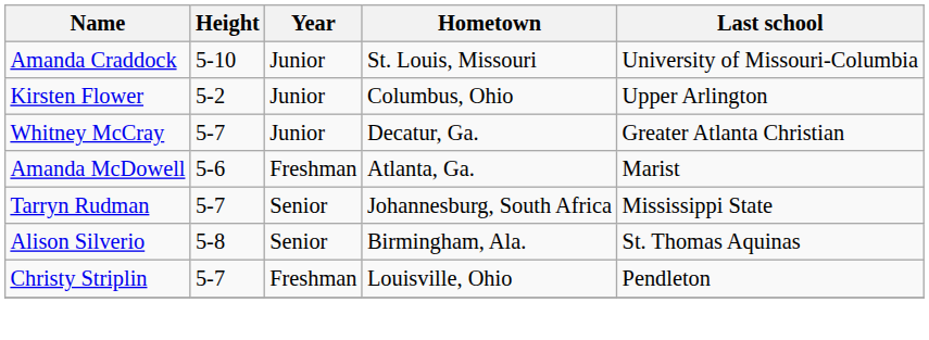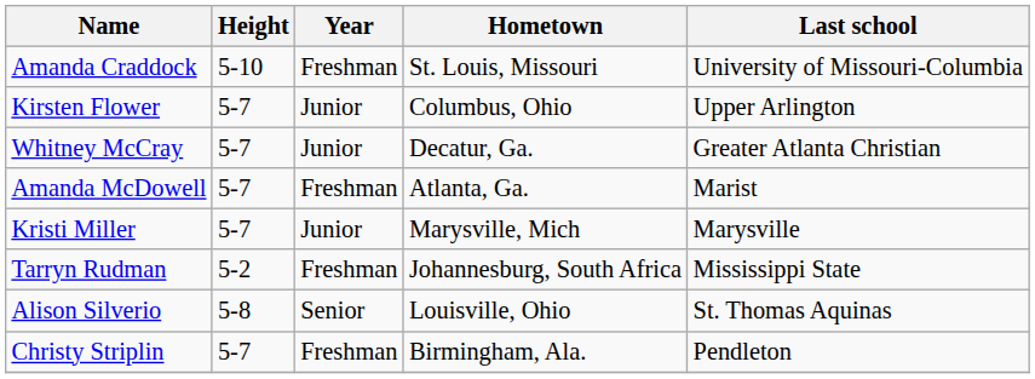Amanda Craddock | Year: Junior -> Freshman
Kirsten Flower | Height: 5-2 -> 5-7
Amanda McDowell | Height: 5-6 -> 5-7
+ row: Kristi Miller | 5-7 | Junior | Marysville, Mich | Marysville
Tarryn Rudman | Height: 5-7 -> 5-2
Tarryn Rudman | Year: Senior -> Freshman
Alison Silverio | Hometown: Birmingham, Ala. -> Louisville, Ohio
Christy Striplin | Hometown: Louisville, Ohio -> Birmingham, Ala.
